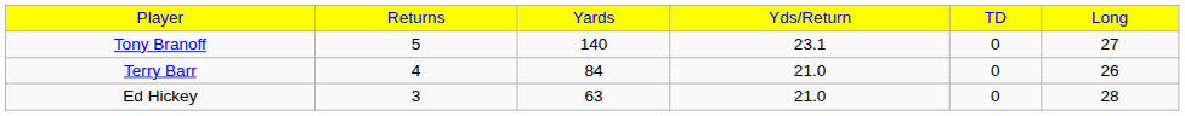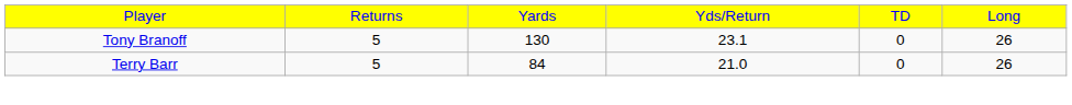Tony Branoff | column 3: 140 -> 130
Tony Branoff | column 6: 27 -> 26
Terry Barr | column 2: 4 -> 5
- row: Ed Hickey | 3 | 63 | 21.0 | 0 | 28
